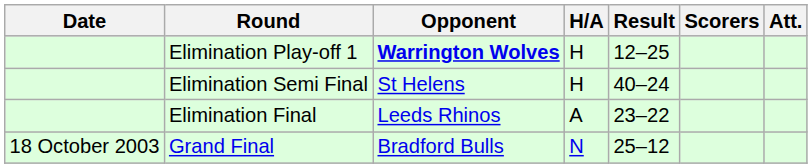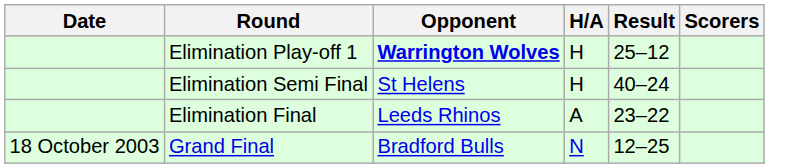- column: Att.
Elimination Play-off 1 | Result: 12–25 -> 25–12
Grand Final | Result: 25–12 -> 12–25
